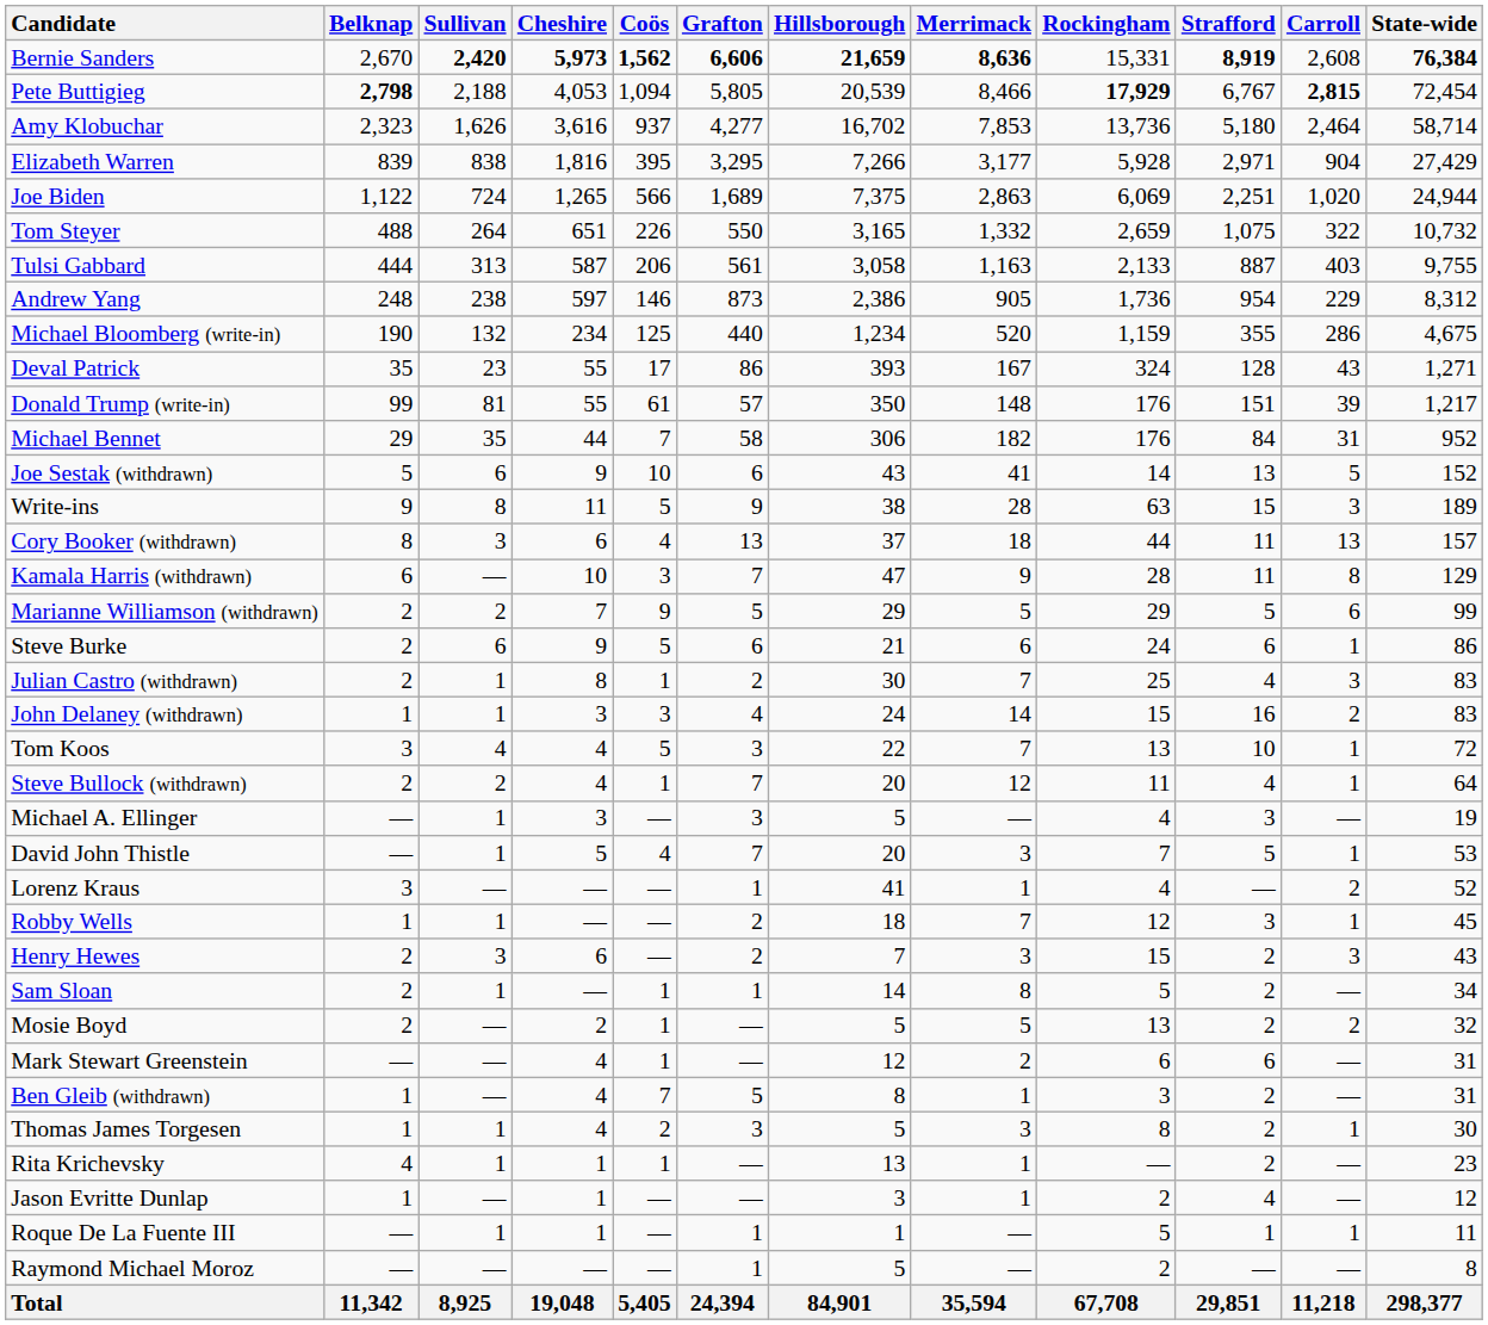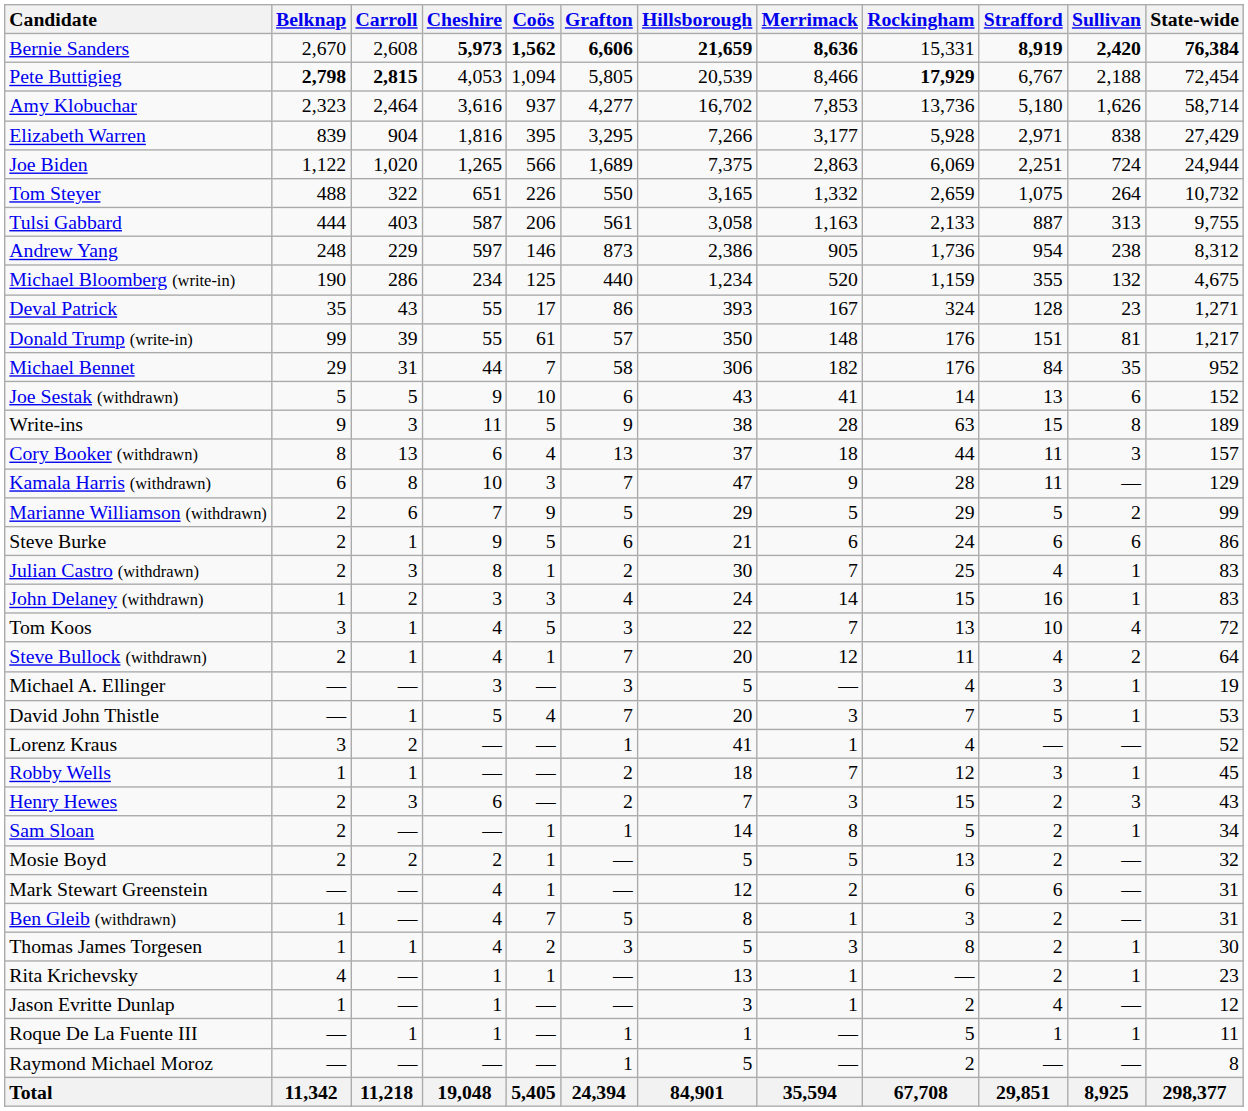columns swapped: Carroll <-> Sullivan
